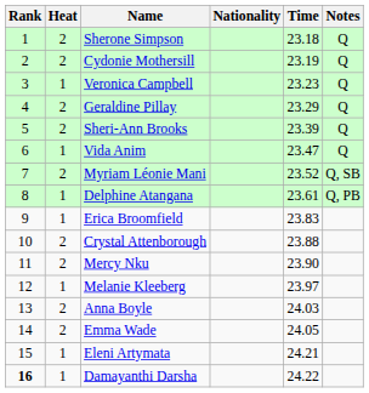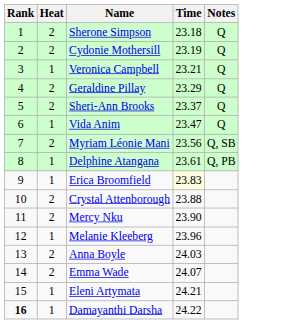- column: Nationality
Veronica Campbell | Time: 23.23 -> 23.21
Sheri-Ann Brooks | Time: 23.39 -> 23.37
Myriam Léonie Mani | Time: 23.52 -> 23.56
Erica Broomfield | Time: no background -> lightyellow background
Melanie Kleeberg | Time: 23.97 -> 23.96
Emma Wade | Time: 24.05 -> 24.07
